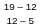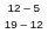rows swapped: 19 – 12 <-> 12 – 5
